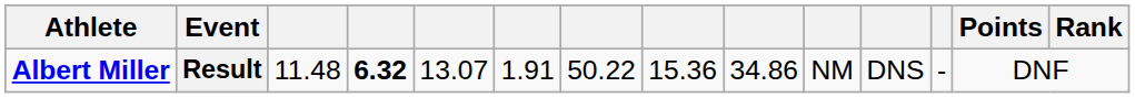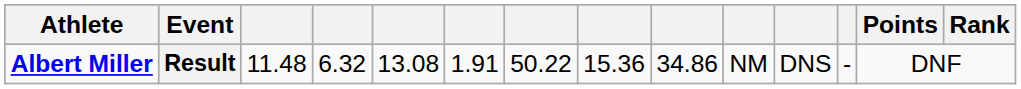Result | column 4: bold -> normal
Result | column 5: 13.07 -> 13.08
